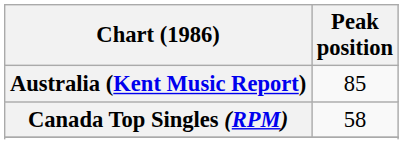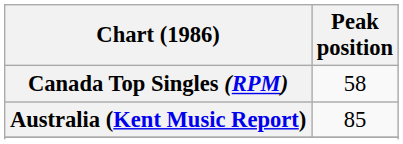rows swapped: Australia (Kent Music Report) <-> Canada Top Singles (RPM)
